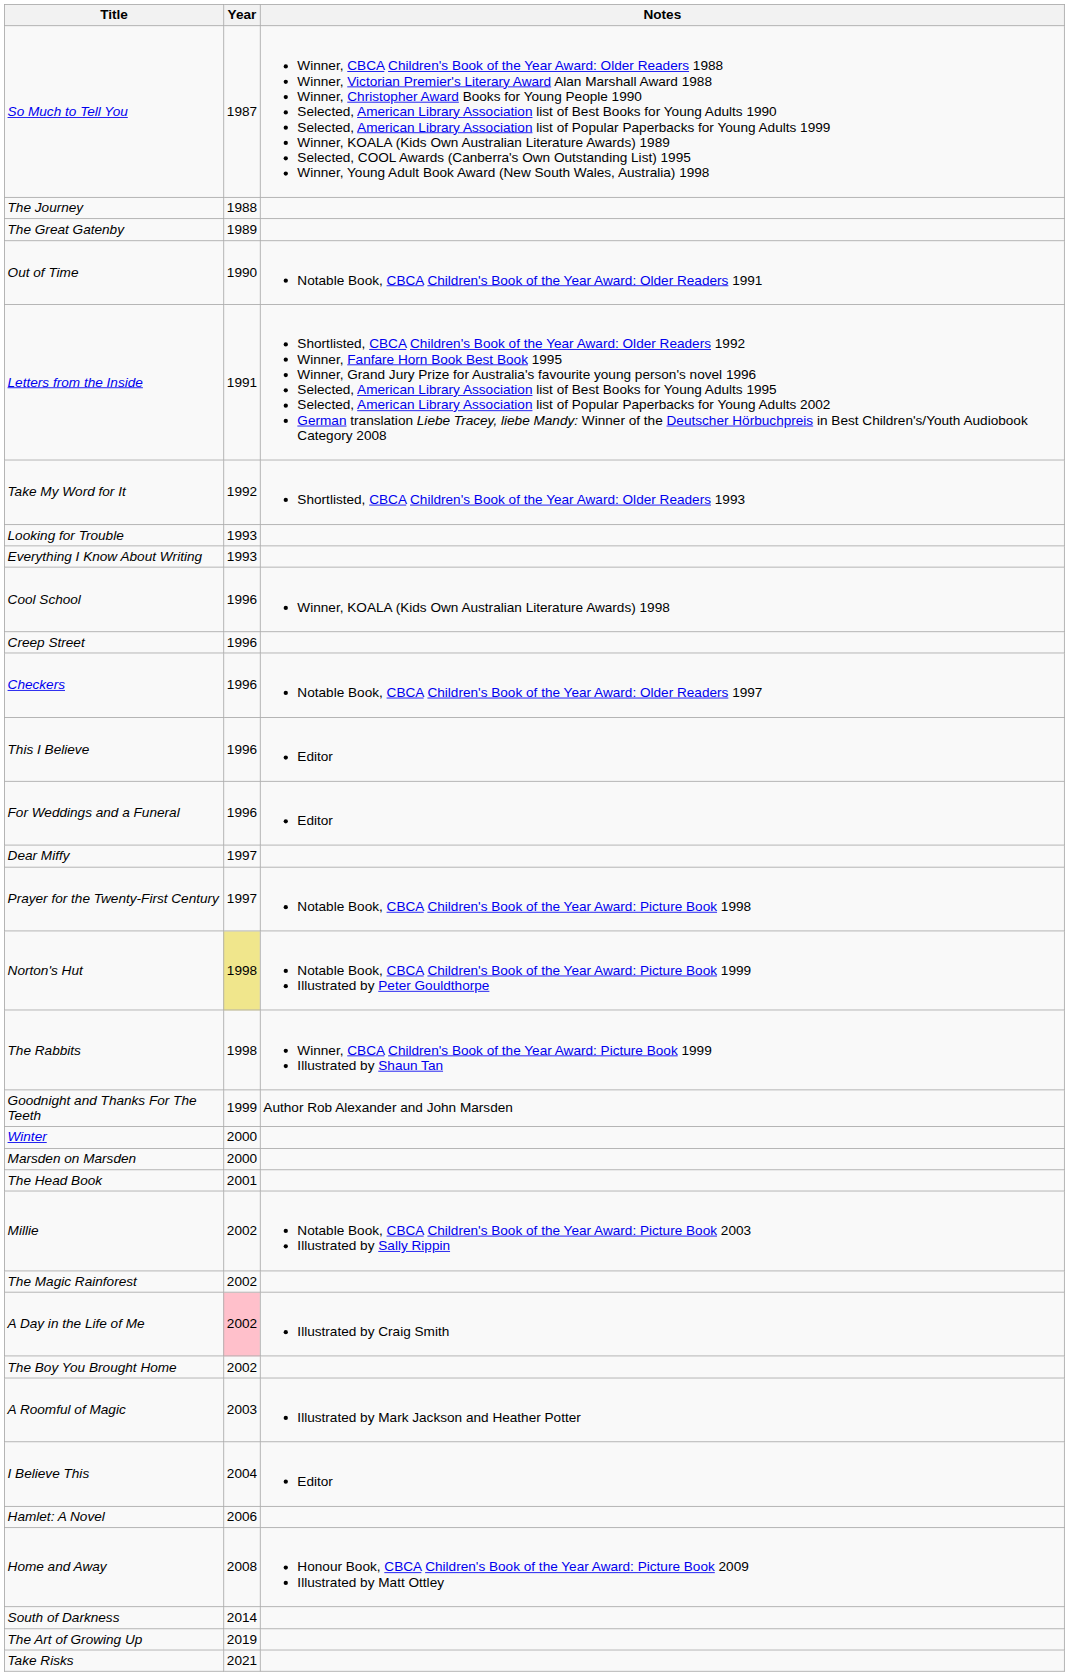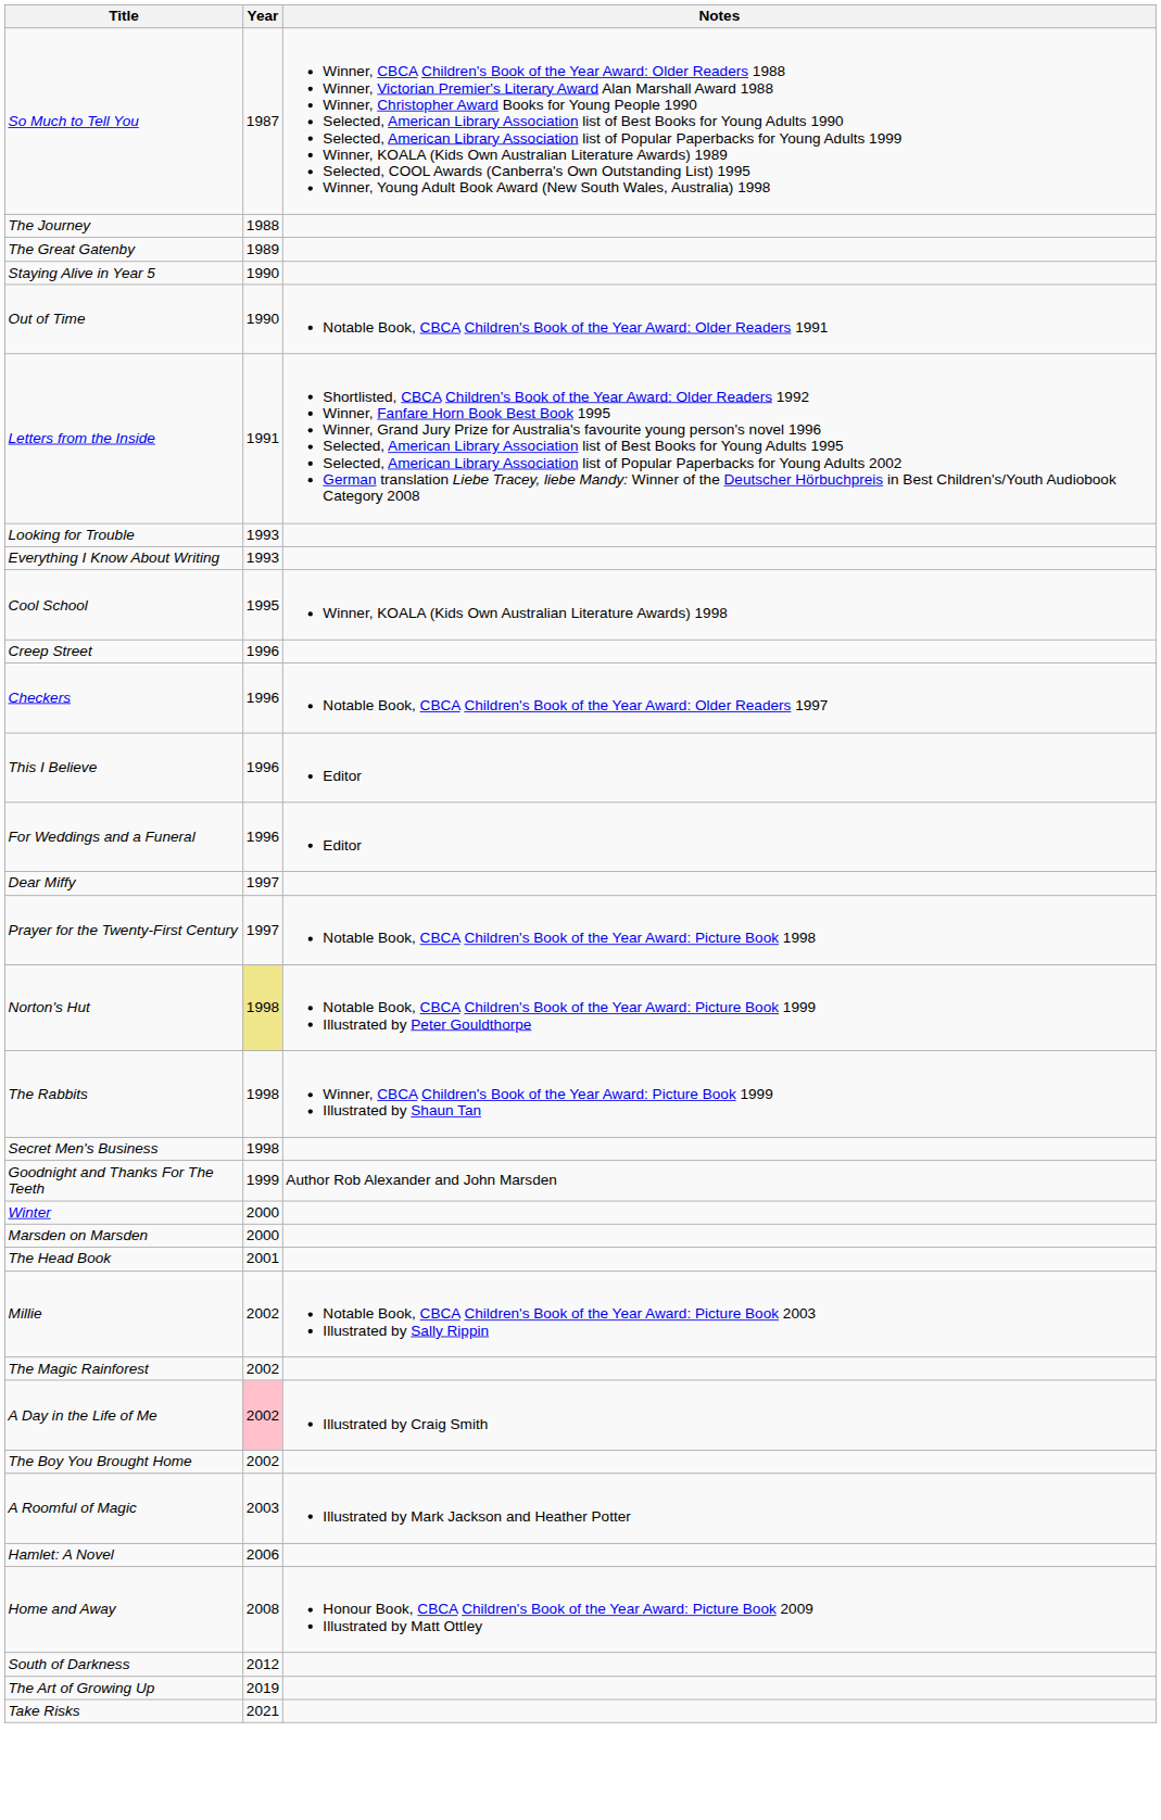+ row: Staying Alive in Year 5 | 1990
- row: Take My Word for It | 1992 | Shortlisted, CBCA Children's Book of the Year Award: Older Readers 1993
Cool School | Year: 1996 -> 1995
+ row: Secret Men's Business | 1998
- row: I Believe This | 2004 | Editor
South of Darkness | Year: 2014 -> 2012
